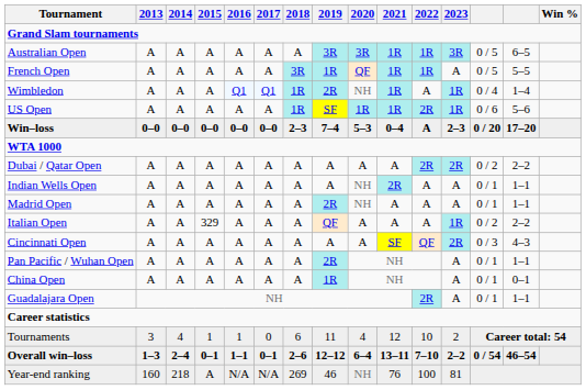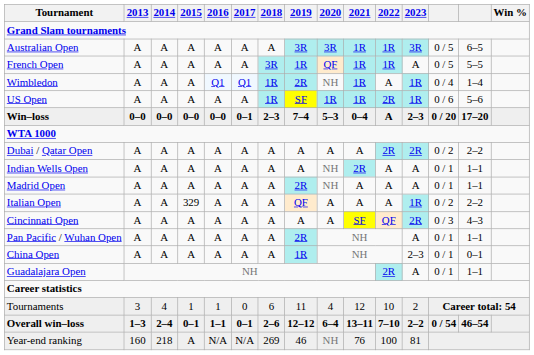Win–loss | 2017: 0–0 -> 0–1
China Open | 2023: A -> 2–3
